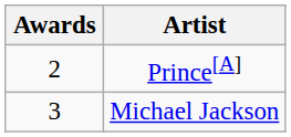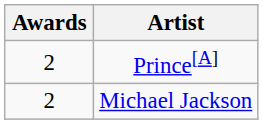Michael Jackson | Awards: 3 -> 2
